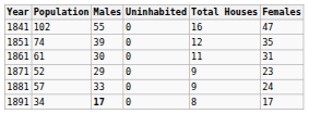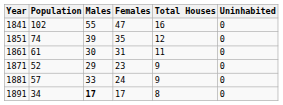columns swapped: Females <-> Uninhabited
